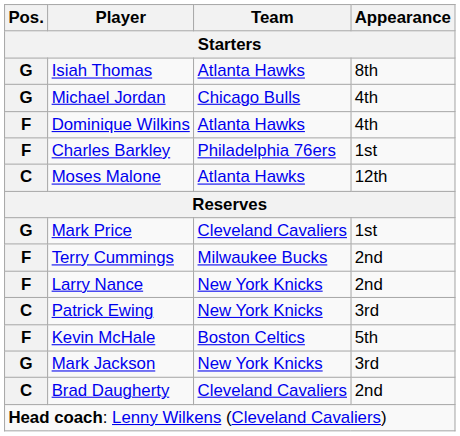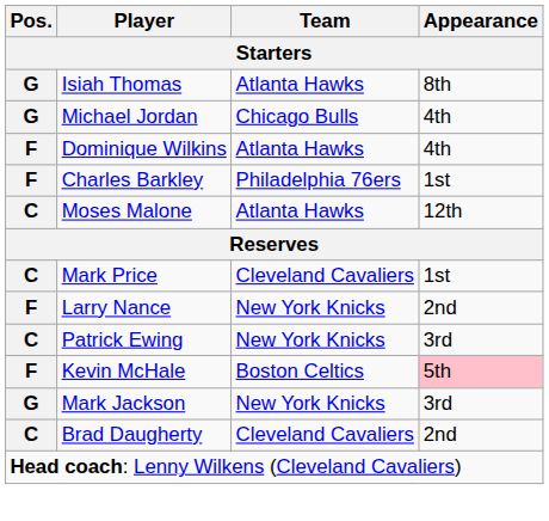Mark Price | Pos.: G -> C
- row: F | Terry Cummings | Milwaukee Bucks | 2nd
Kevin McHale | Appearance: no background -> pink background
